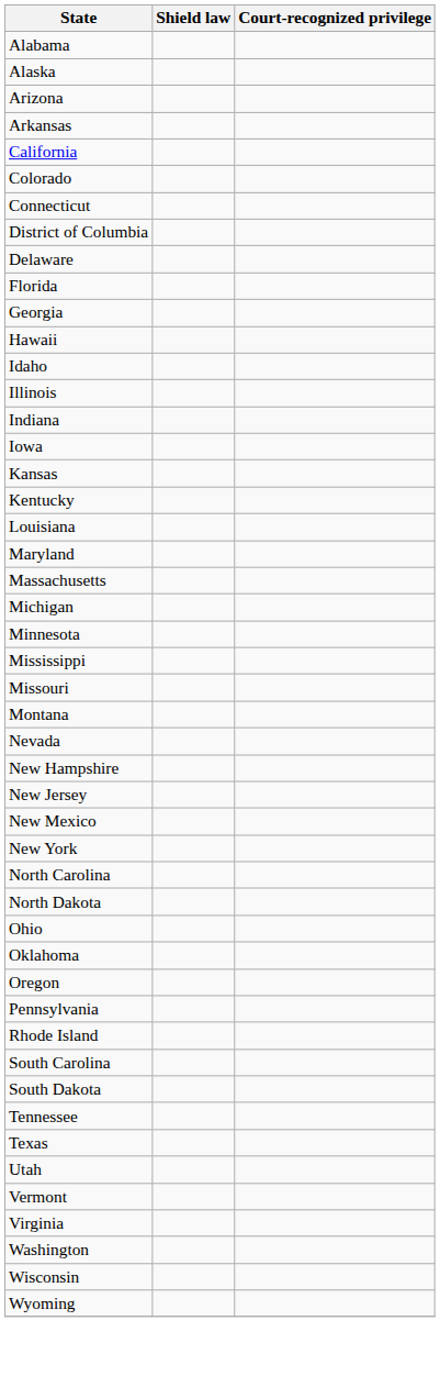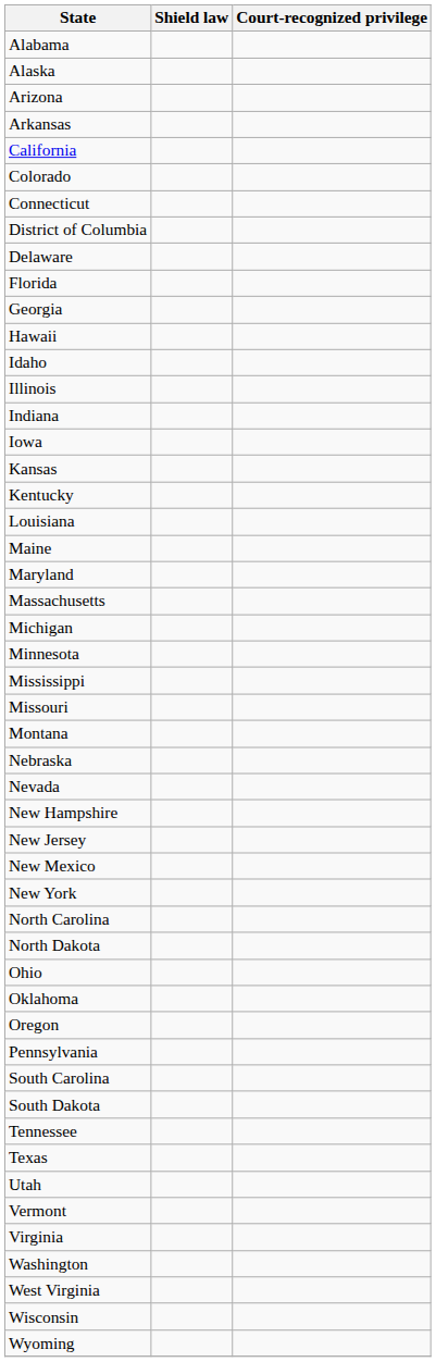+ row: Maine
+ row: Nebraska
- row: Rhode Island
+ row: West Virginia
